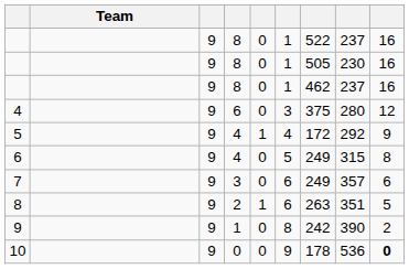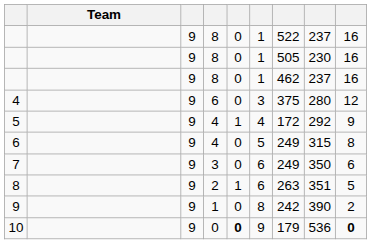7 | column 8: 357 -> 350
10 | column 5: normal -> bold
10 | column 7: 178 -> 179
